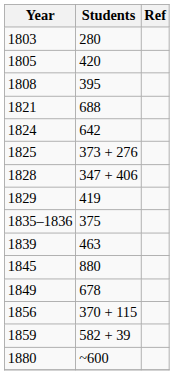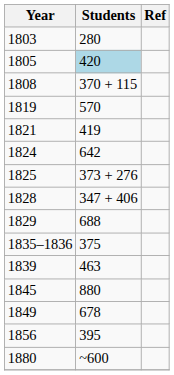1805 | Students: no background -> lightblue background
1808 | Students: 395 -> 370 + 115
+ row: 1819 | 570
1821 | Students: 688 -> 419
1829 | Students: 419 -> 688
1856 | Students: 370 + 115 -> 395
- row: 1859 | 582 + 39
